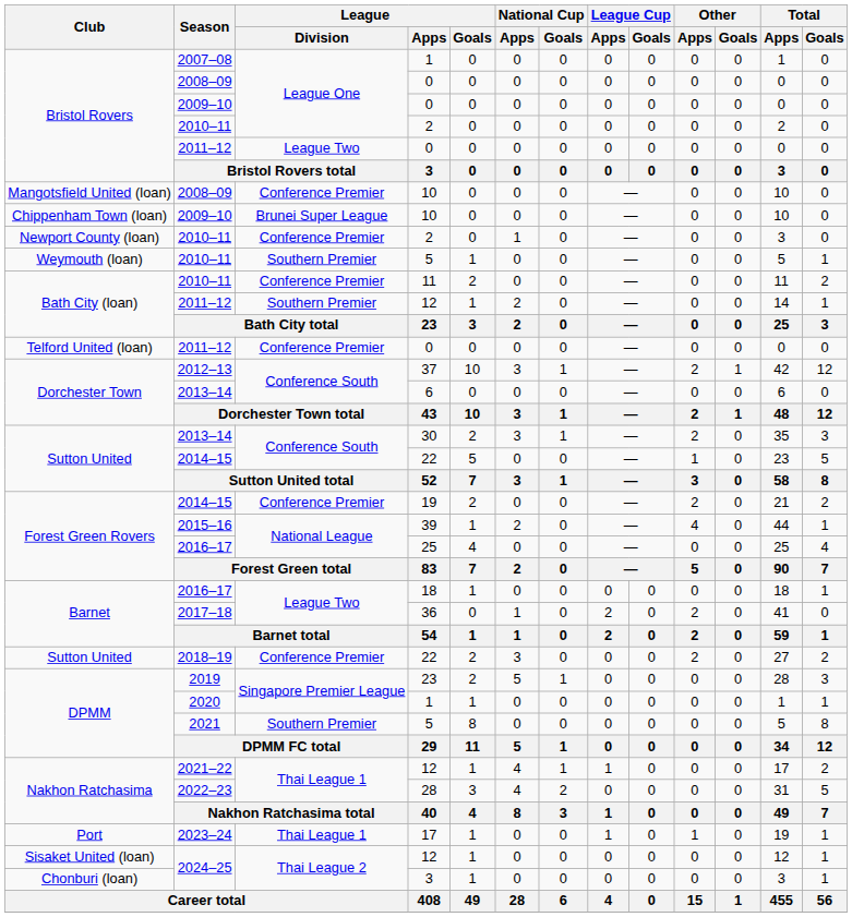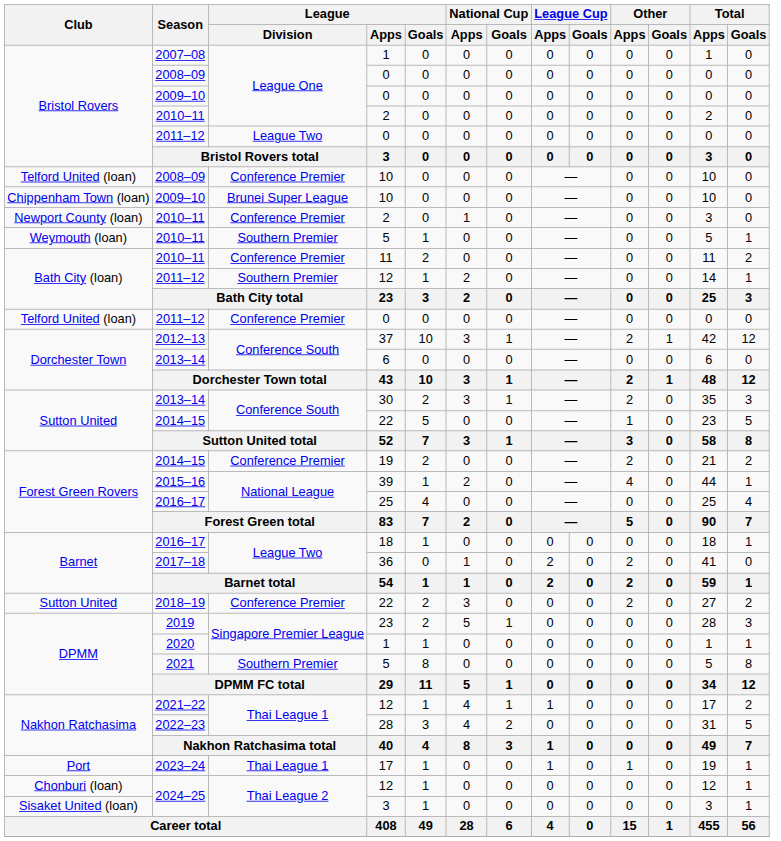2008–09 / 10 | Club: Mangotsfield United (loan) -> Telford United (loan)
2024–25 / 12 | Club: Sisaket United (loan) -> Chonburi (loan)
2024–25 / 3 | Club: Chonburi (loan) -> Sisaket United (loan)
